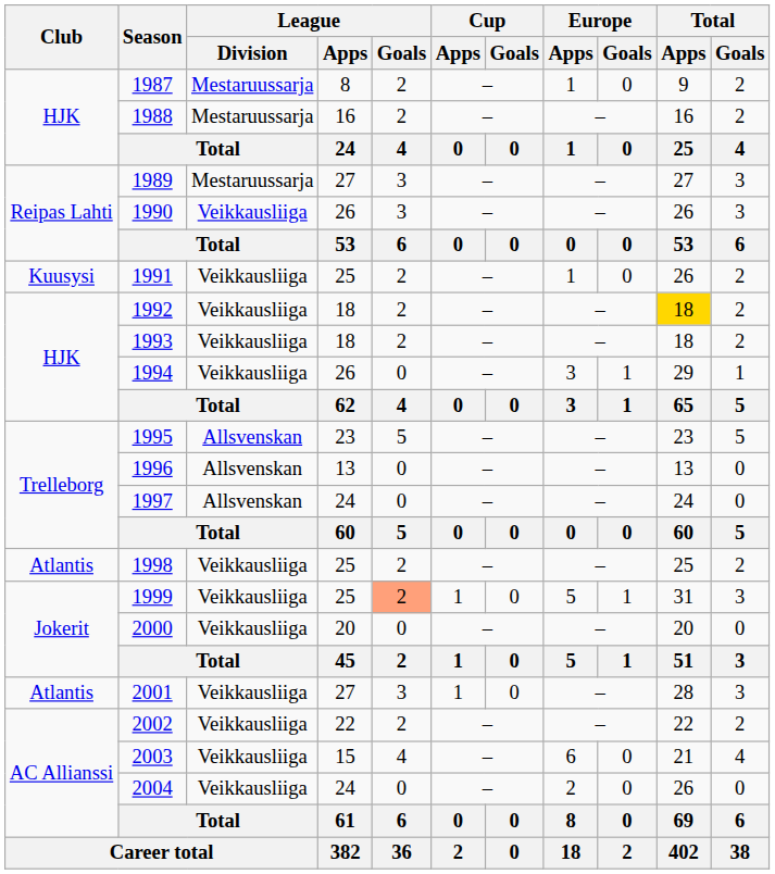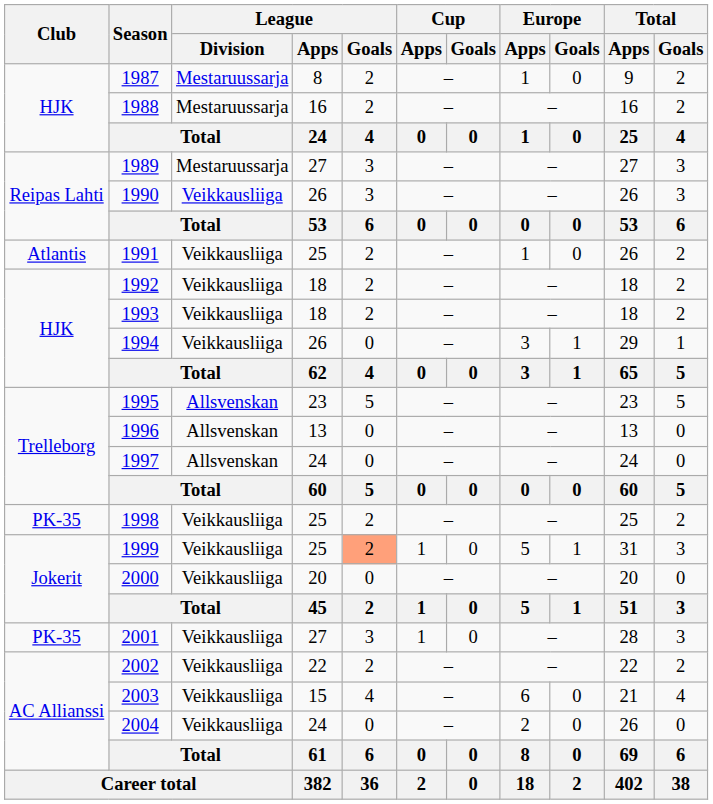1991 | Club: Kuusysi -> Atlantis
1992 | Total / Apps: gold background -> no background
1998 | Club: Atlantis -> PK-35
2001 | Club: Atlantis -> PK-35
